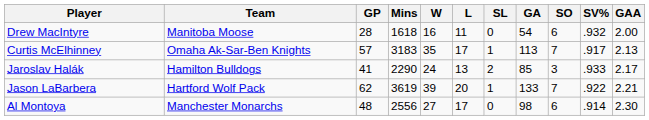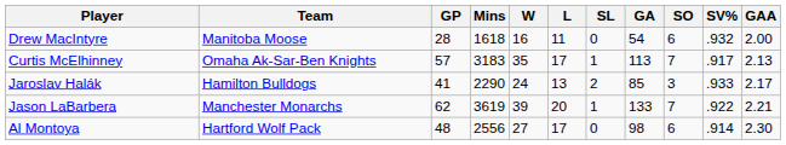Jason LaBarbera | Team: Hartford Wolf Pack -> Manchester Monarchs
Al Montoya | Team: Manchester Monarchs -> Hartford Wolf Pack
